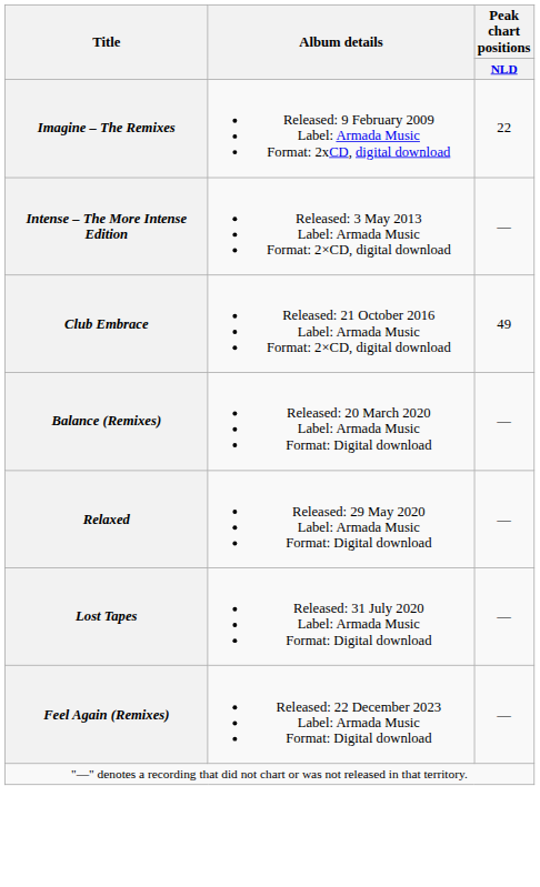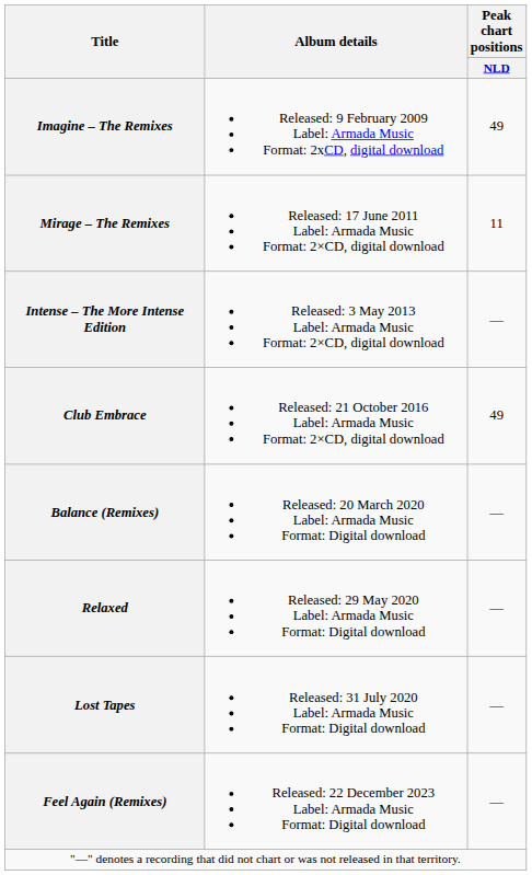Imagine – The Remixes | Peak chart positions / NLD: 22 -> 49
+ row: Mirage – The Remixes | Released: 17 June 2011 Label: Armada Music Format: 2×CD, digital download | 11
